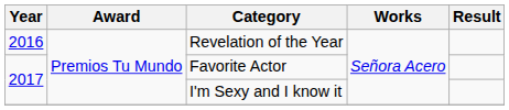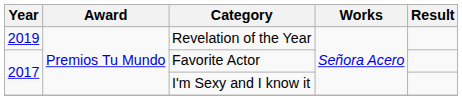Revelation of the Year | Year: 2016 -> 2019
